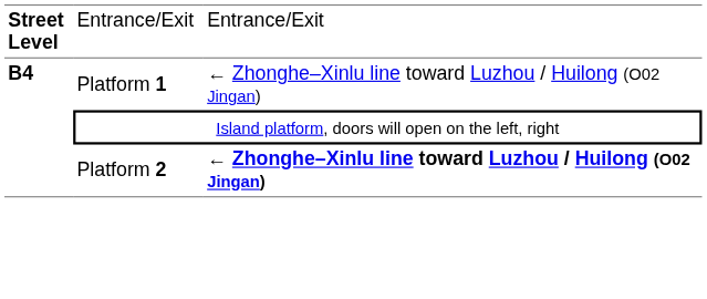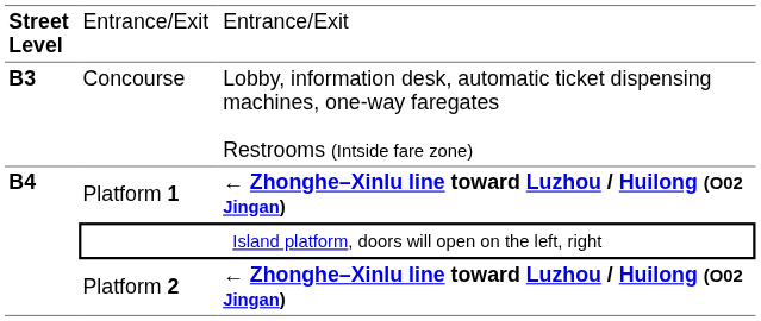+ row: B3 | Concourse | Lobby, information desk, automatic ticket dispensing machines, one-way faregates Restrooms (Intside fare zone)
Platform 1 | column 3: normal -> bold
